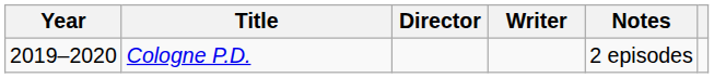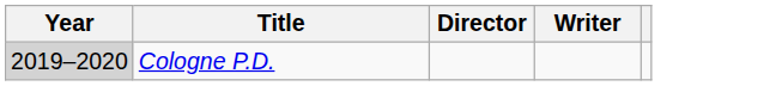- column: Notes | 2 episodes
Cologne P.D. | Year: no background -> lightgrey background
